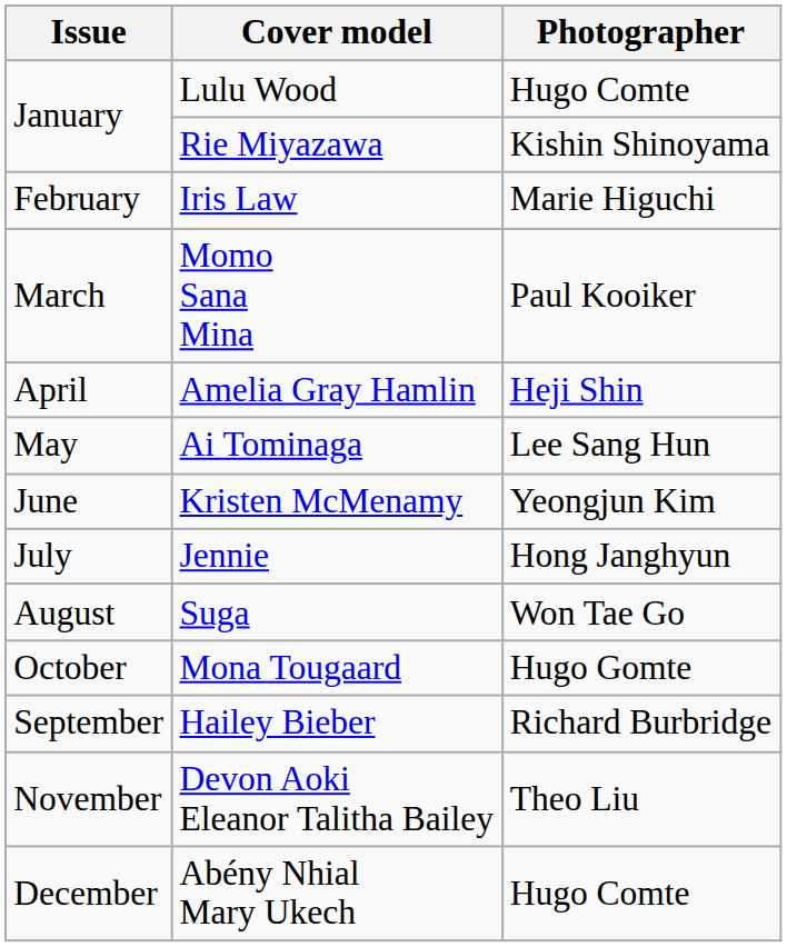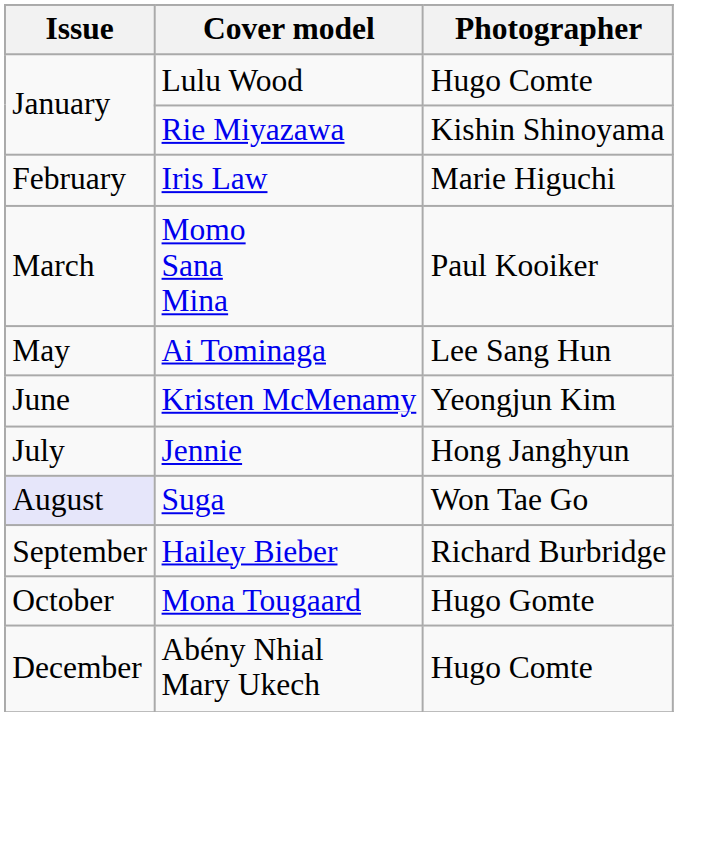- row: April | Amelia Gray Hamlin | Heji Shin
Suga | Issue: no background -> lavender background
rows swapped: Hailey Bieber <-> Mona Tougaard
- row: November | Devon Aoki Eleanor Talitha Bailey | Theo Liu
